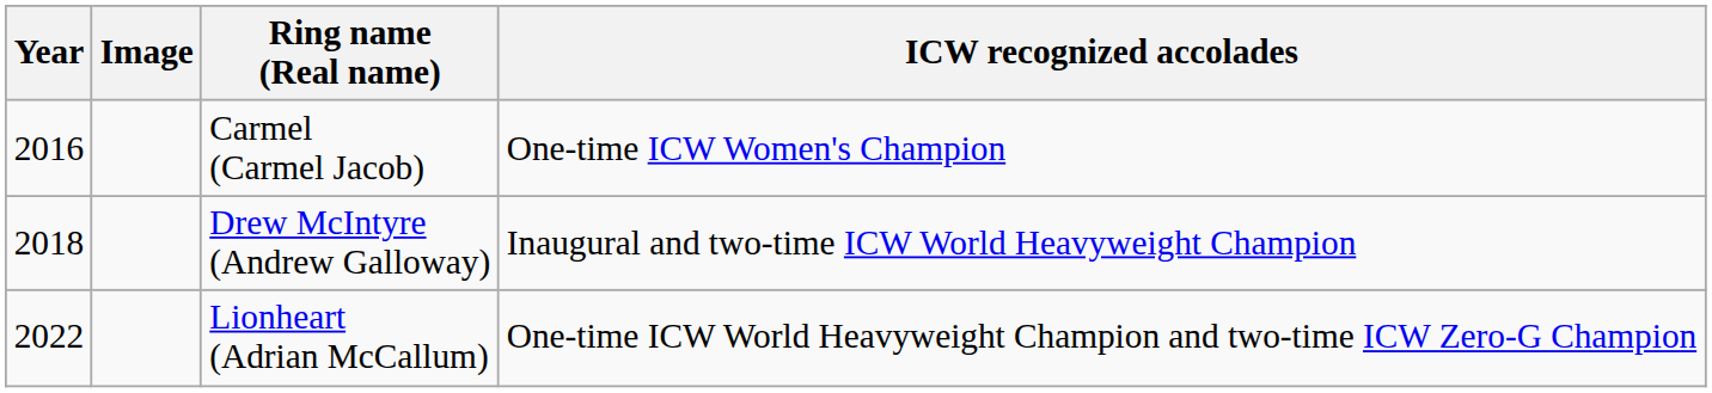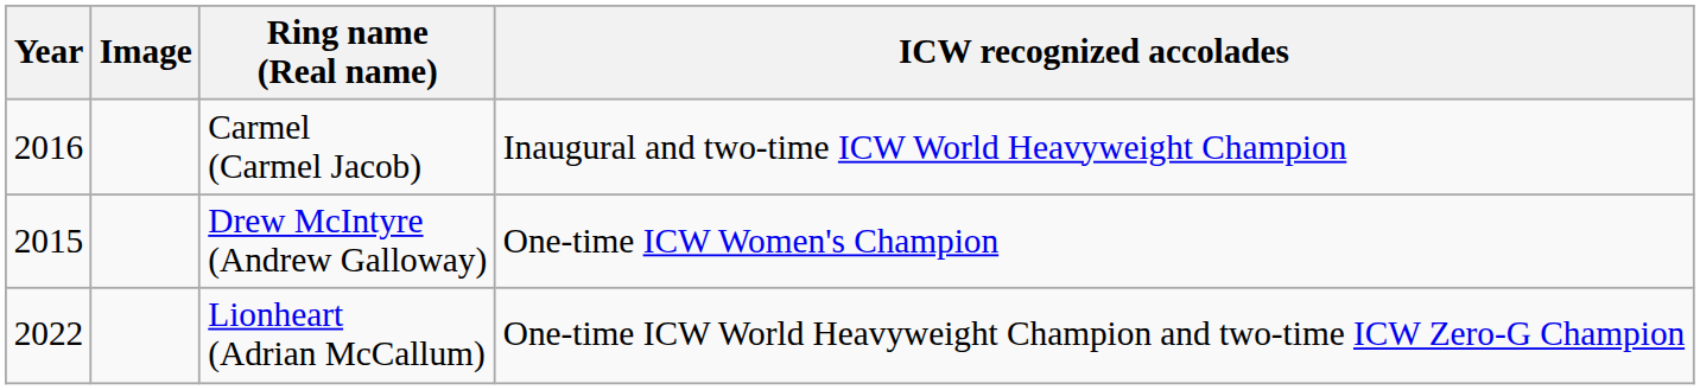Carmel (Carmel Jacob) | ICW recognized accolades: One-time ICW Women's Champion -> Inaugural and two-time ICW World Heavyweight Champion
Drew McIntyre (Andrew Galloway) | Year: 2018 -> 2015
Drew McIntyre (Andrew Galloway) | ICW recognized accolades: Inaugural and two-time ICW World Heavyweight Champion -> One-time ICW Women's Champion
